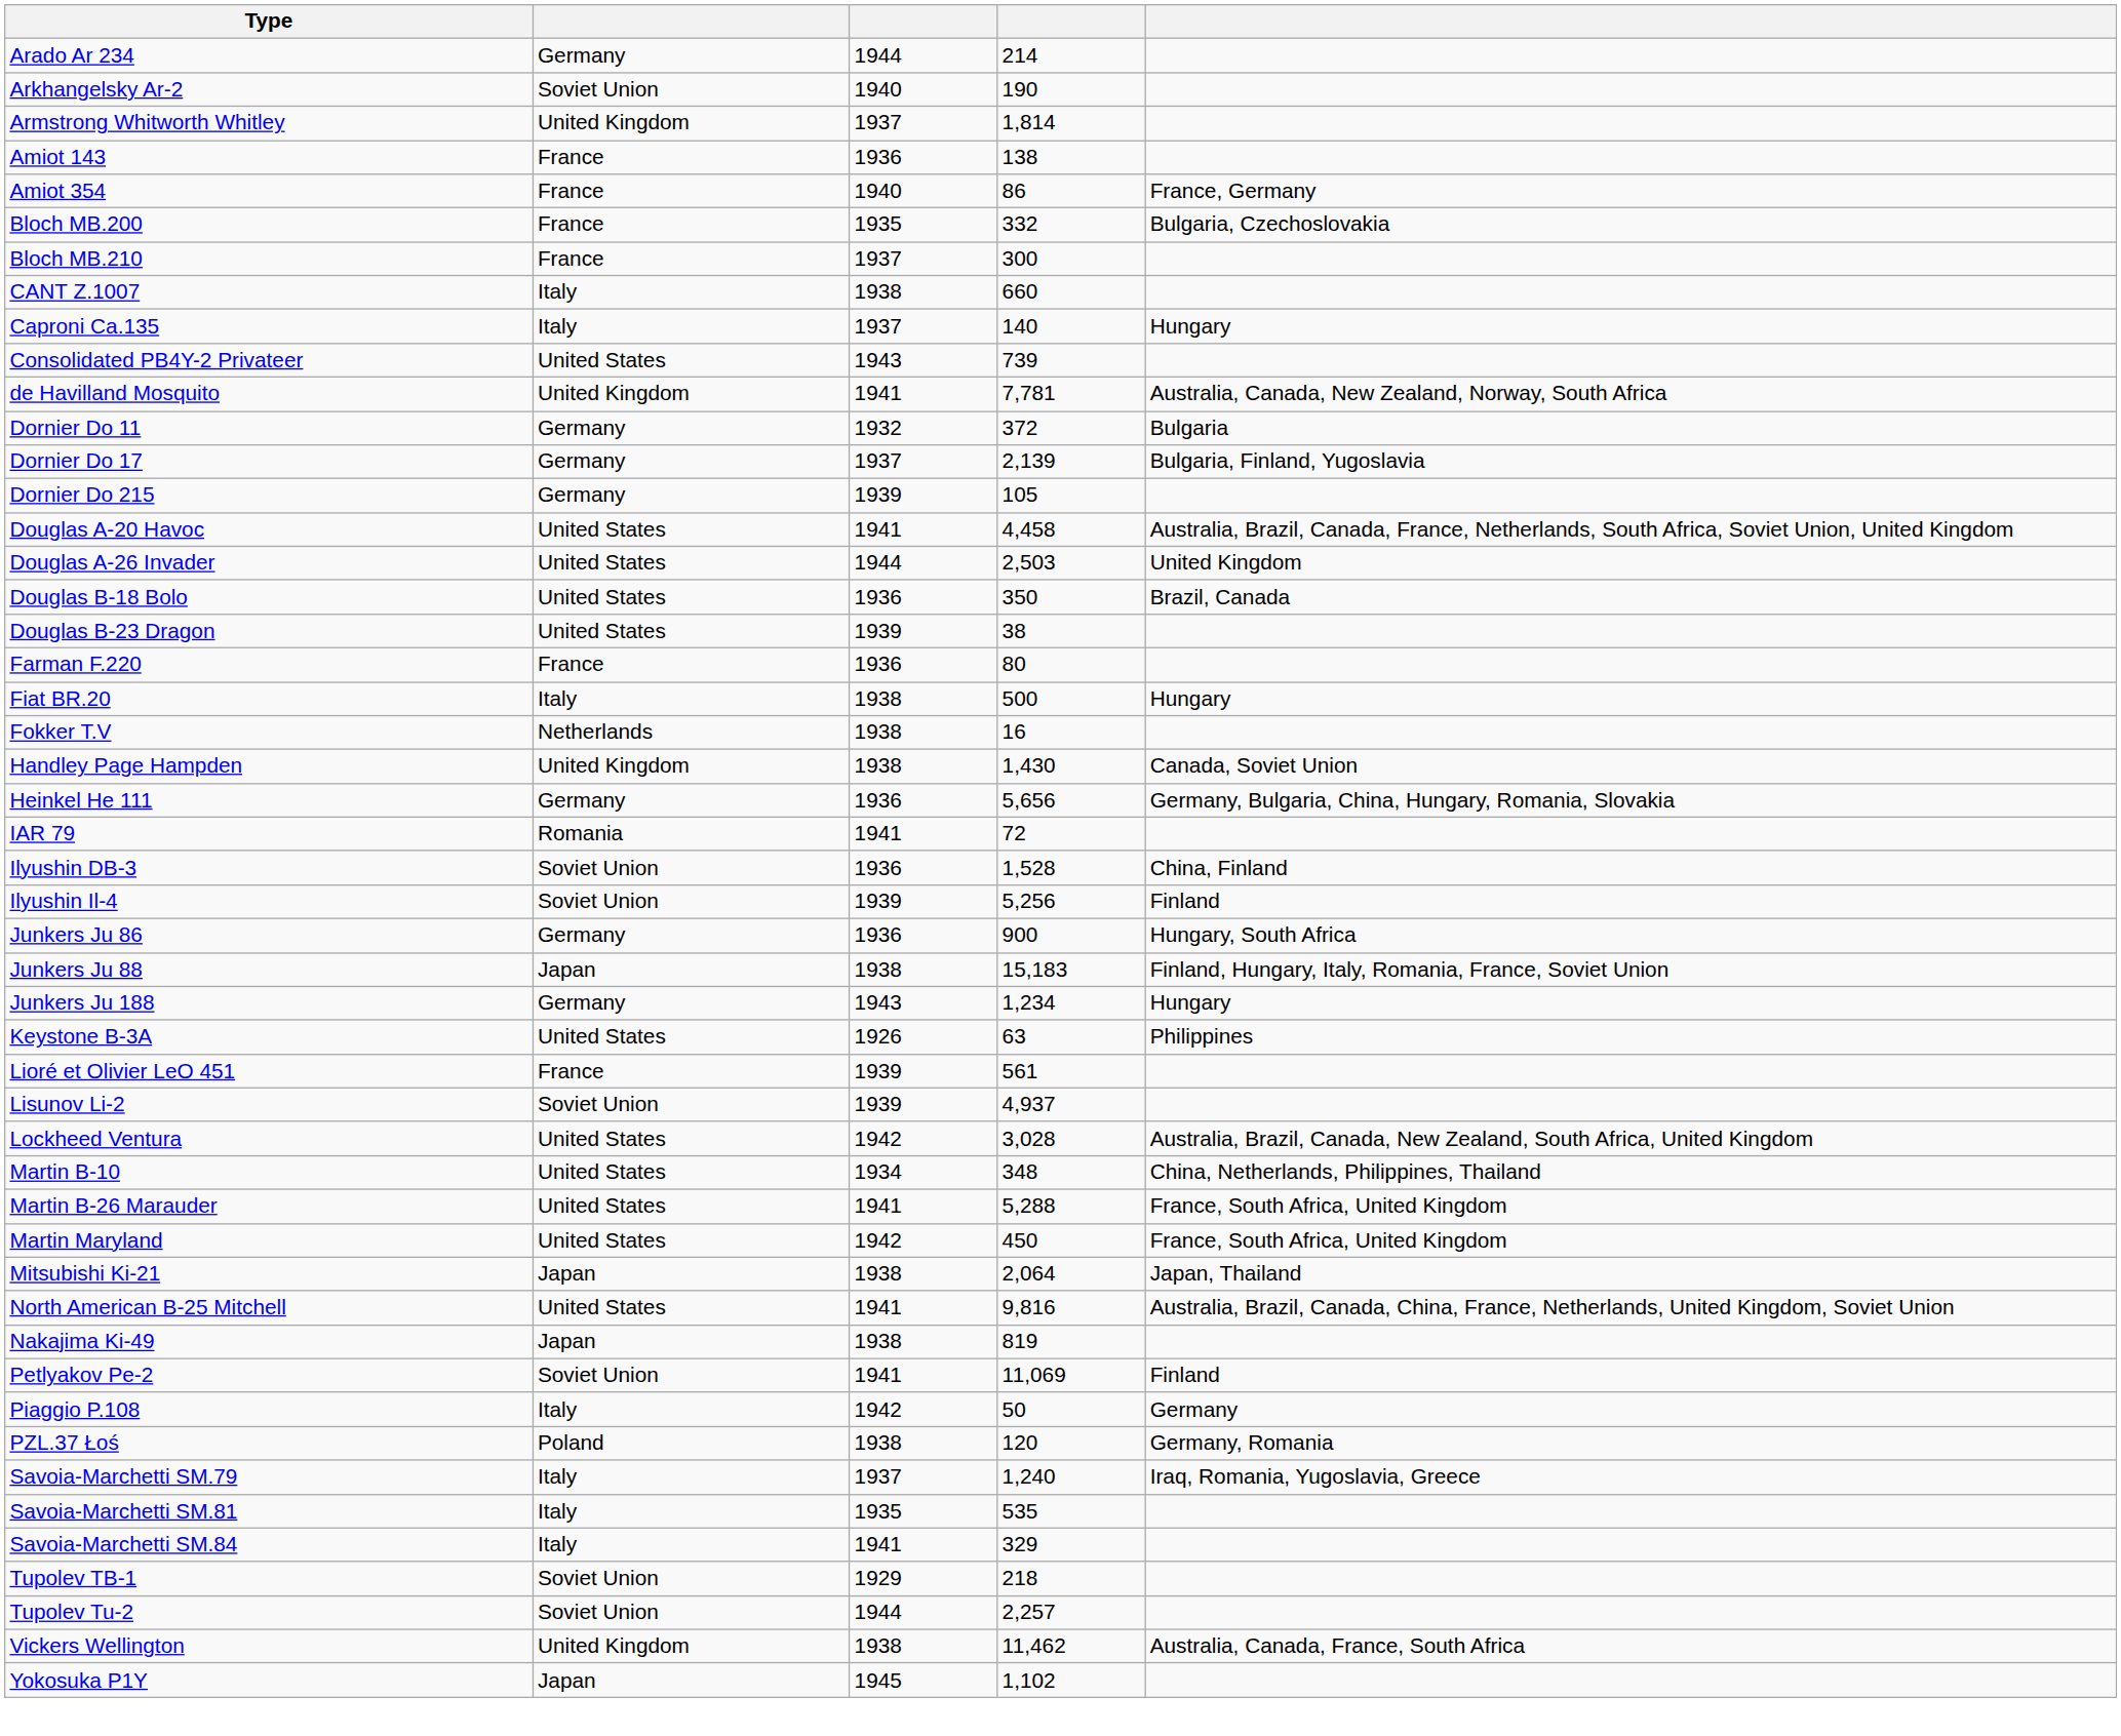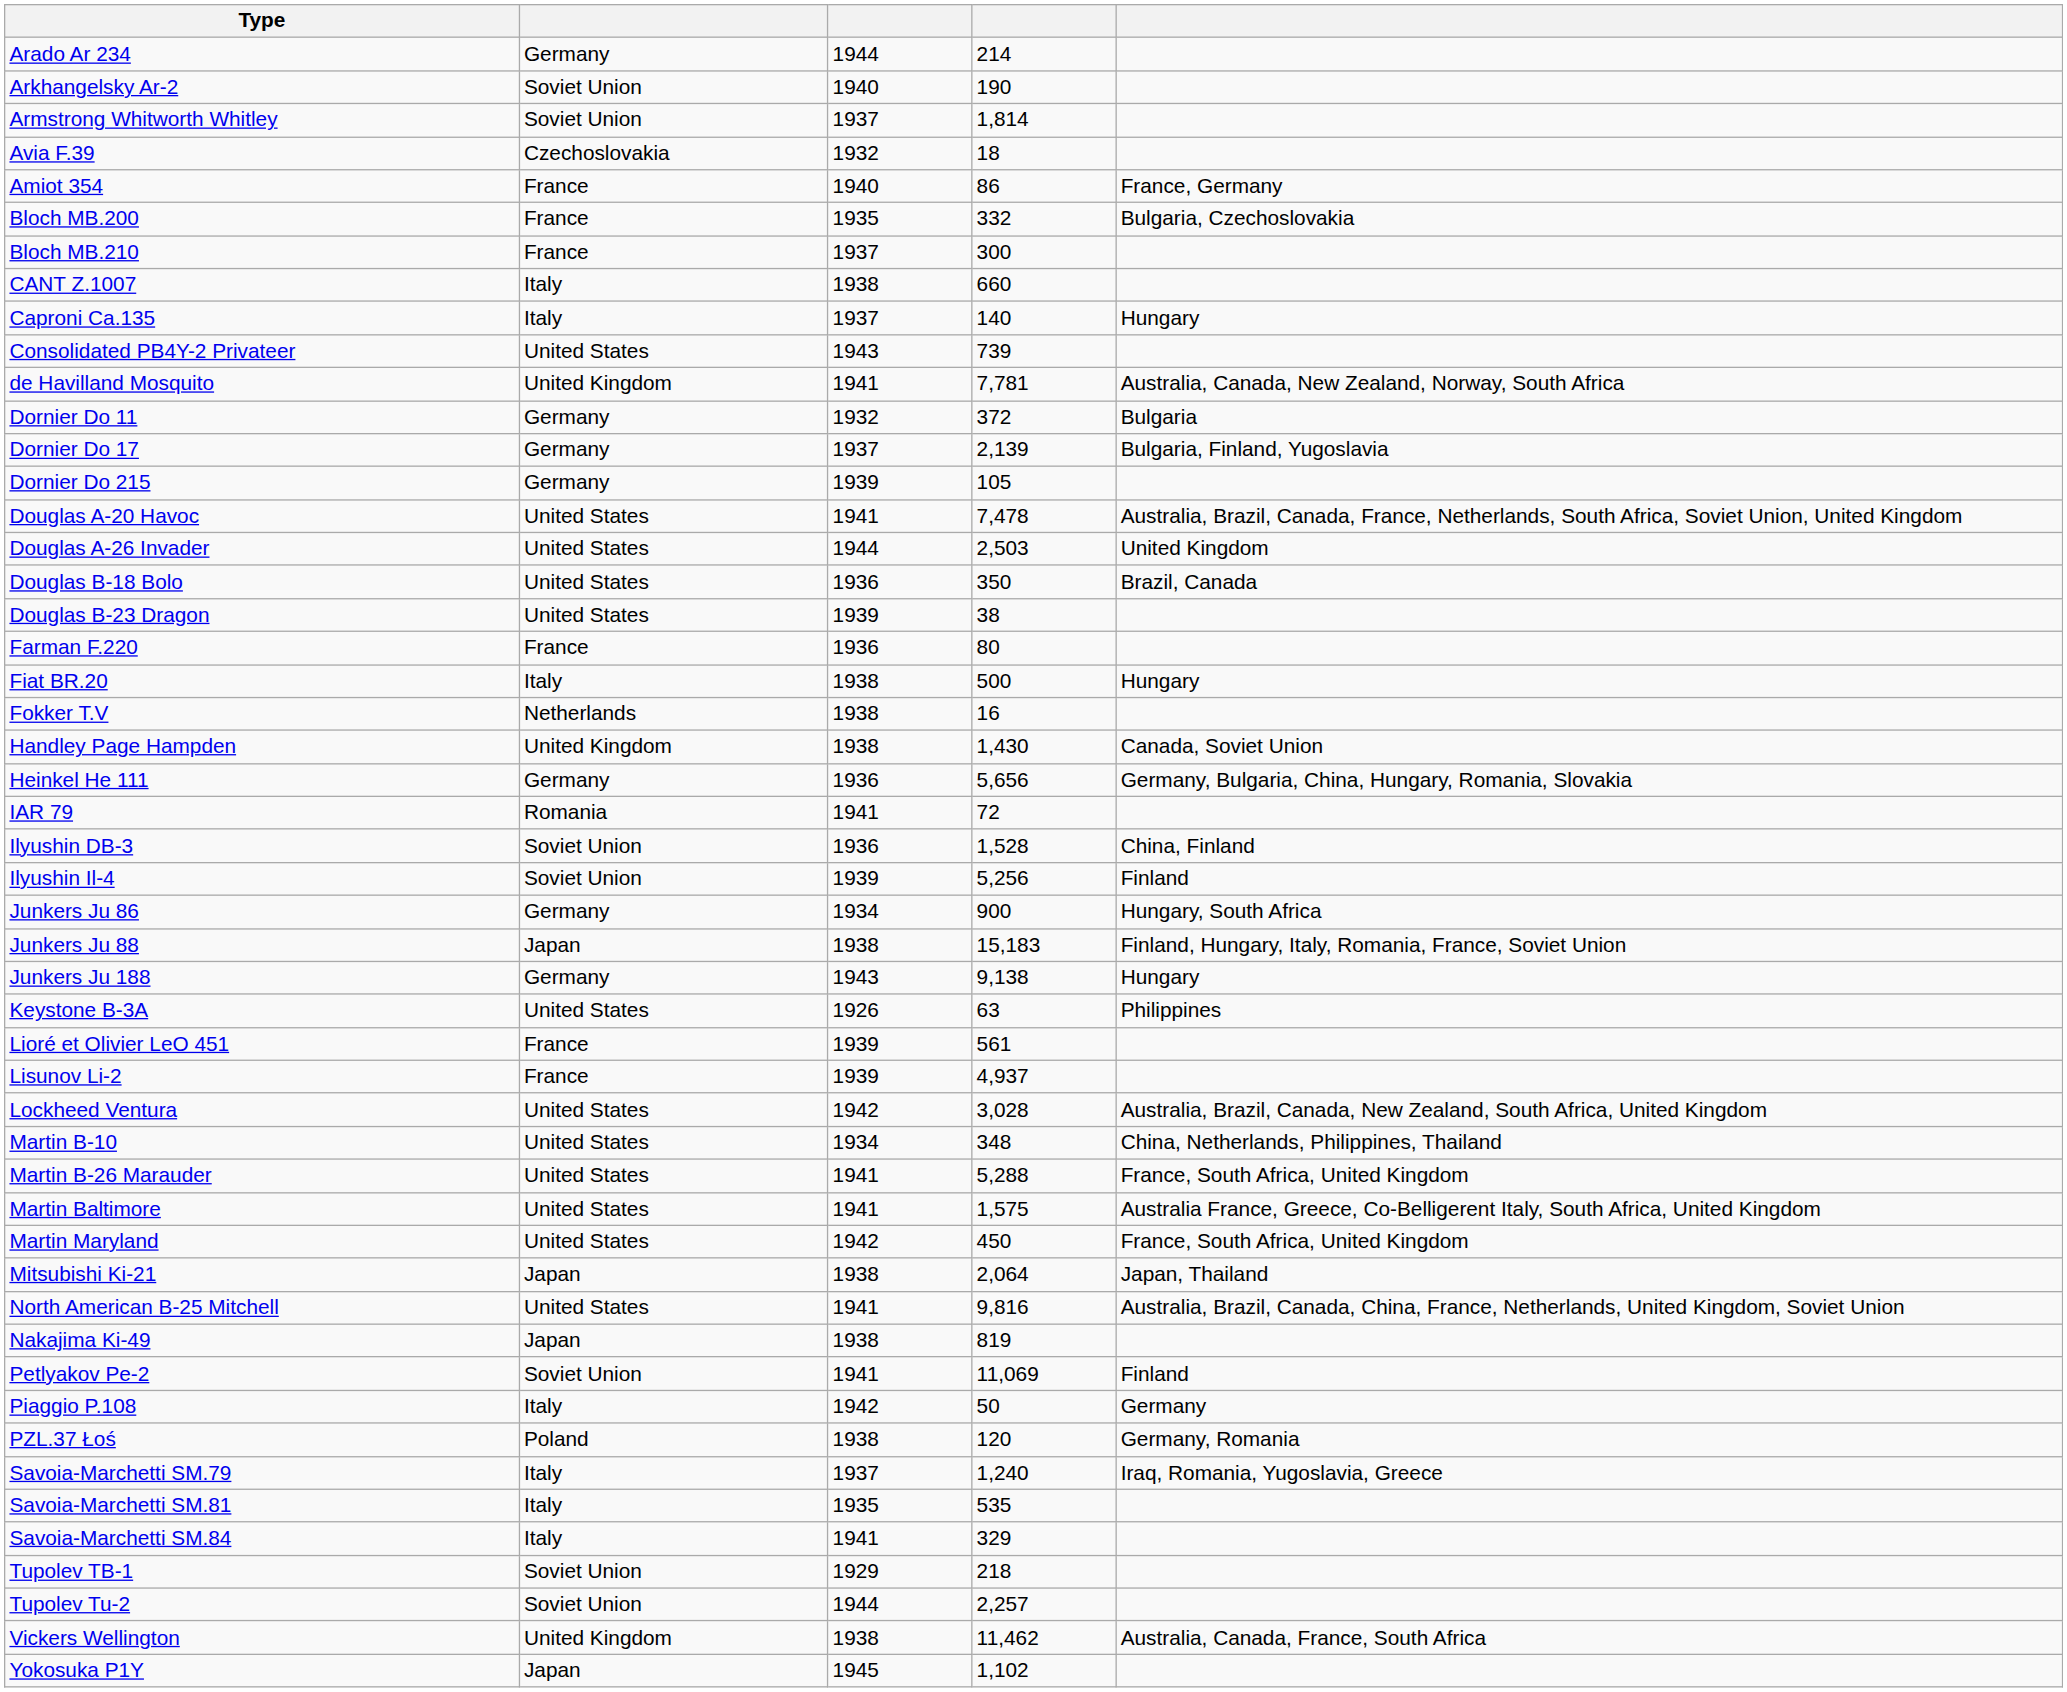Armstrong Whitworth Whitley | column 2: United Kingdom -> Soviet Union
+ row: Avia F.39 | Czechoslovakia | 1932 | 18
- row: Amiot 143 | France | 1936 | 138
Douglas A-20 Havoc | column 4: 4,458 -> 7,478
Junkers Ju 86 | column 3: 1936 -> 1934
Junkers Ju 188 | column 4: 1,234 -> 9,138
Lisunov Li-2 | column 2: Soviet Union -> France
+ row: Martin Baltimore | United States | 1941 | 1,575 | Australia France, Greece, Co-Belligerent Italy, South Africa, United Kingdom
